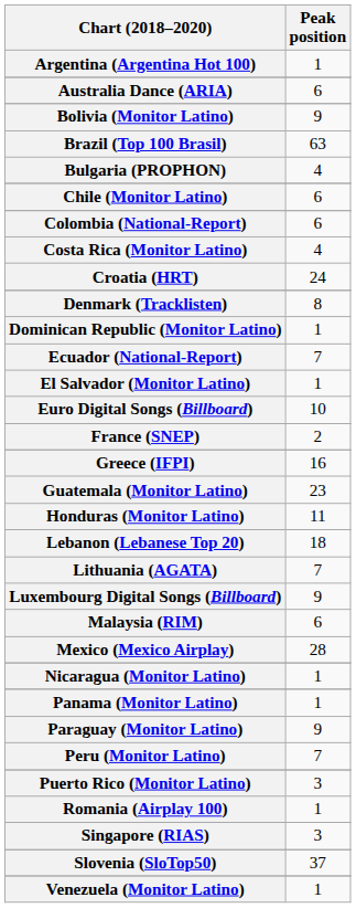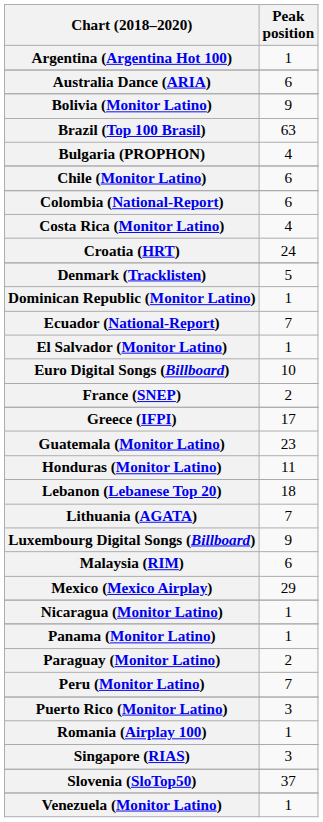Denmark (Tracklisten) | Peak position: 8 -> 5
Greece (IFPI) | Peak position: 16 -> 17
Mexico (Mexico Airplay) | Peak position: 28 -> 29
Paraguay (Monitor Latino) | Peak position: 9 -> 2
